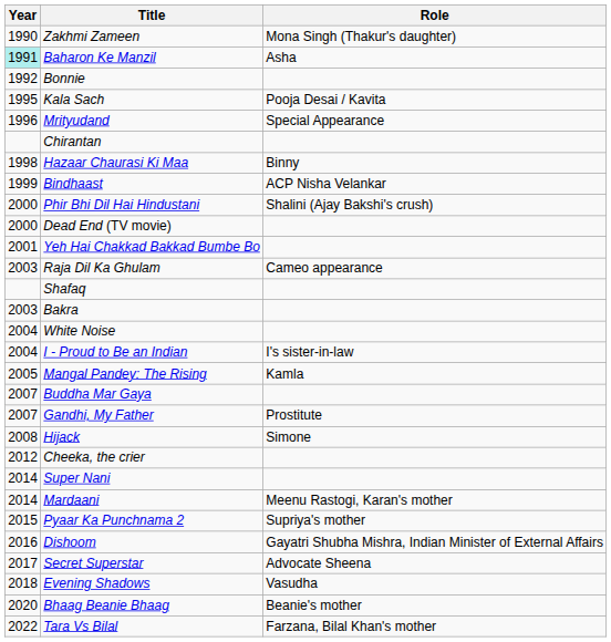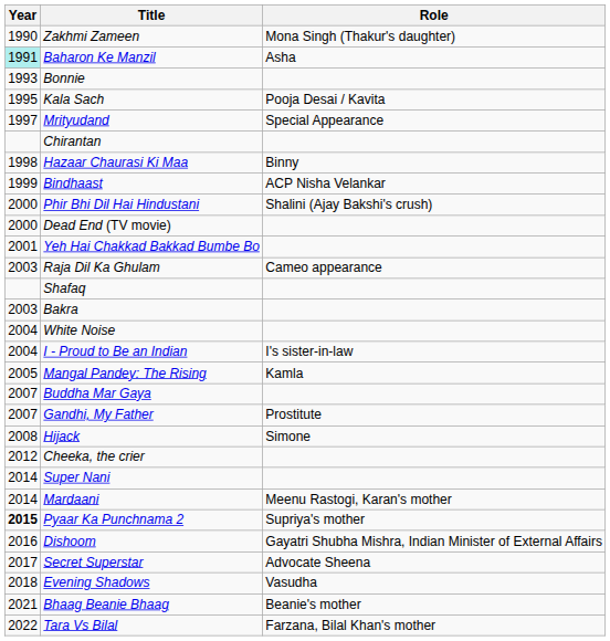Bonnie | Year: 1992 -> 1993
Mrityudand | Year: 1996 -> 1997
Pyaar Ka Punchnama 2 | Year: normal -> bold
Bhaag Beanie Bhaag | Year: 2020 -> 2021
